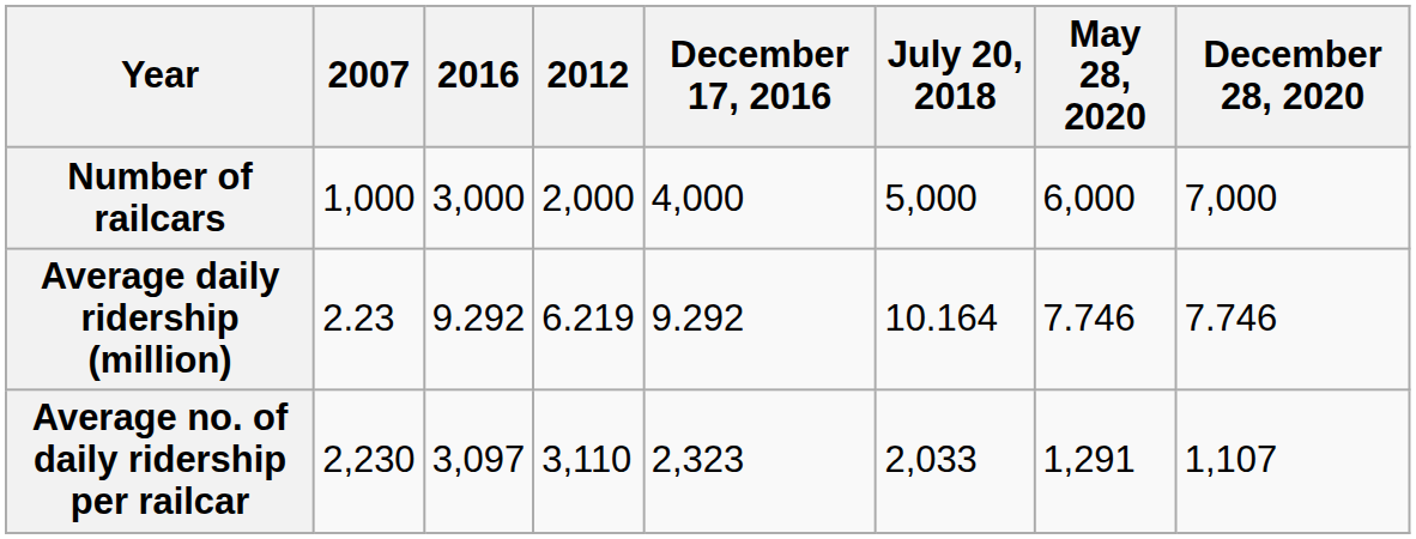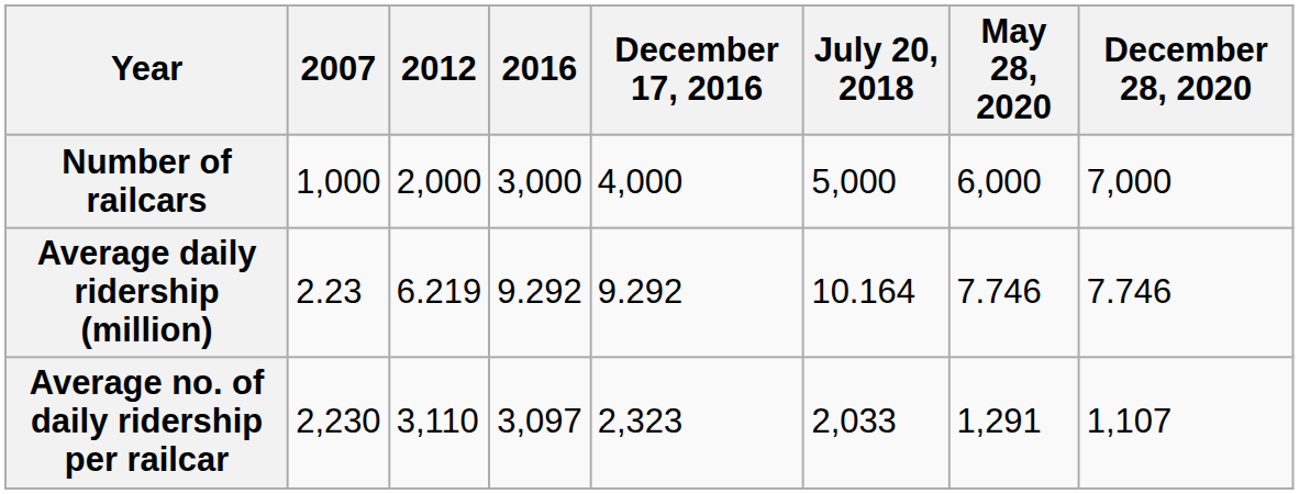columns swapped: 2012 <-> 2016
